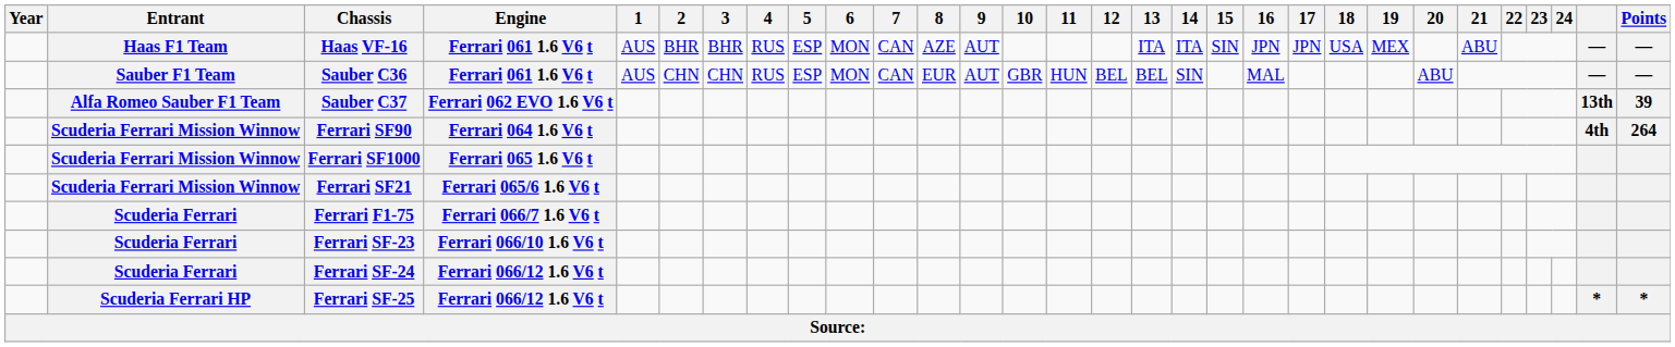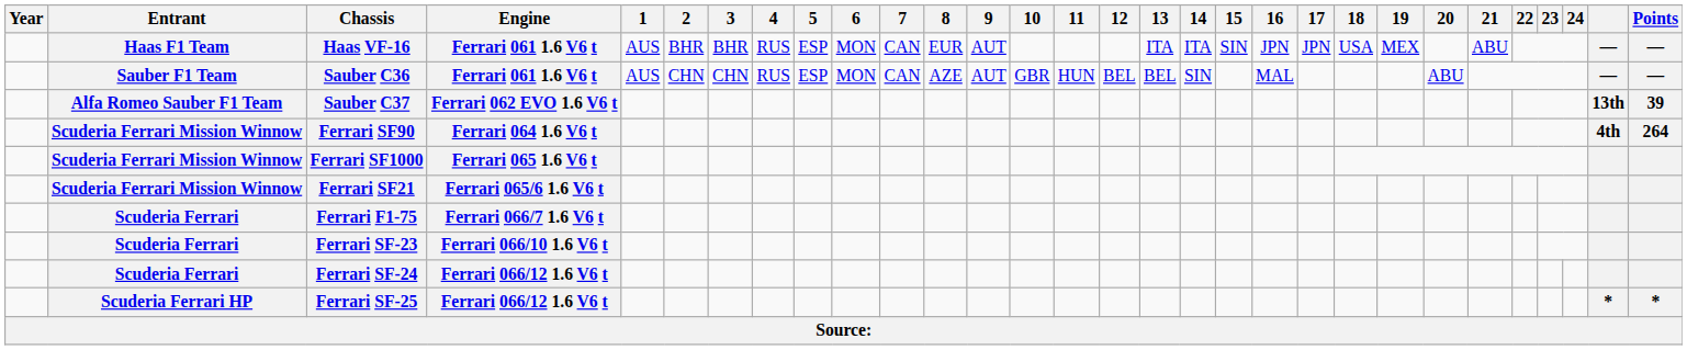Haas VF-16 | 8: AZE -> EUR
Sauber C36 | 8: EUR -> AZE
